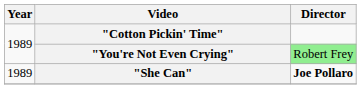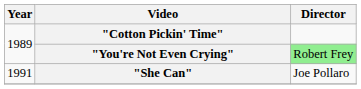"She Can" | Year: 1989 -> 1991
"She Can" | Director: bold -> normal
